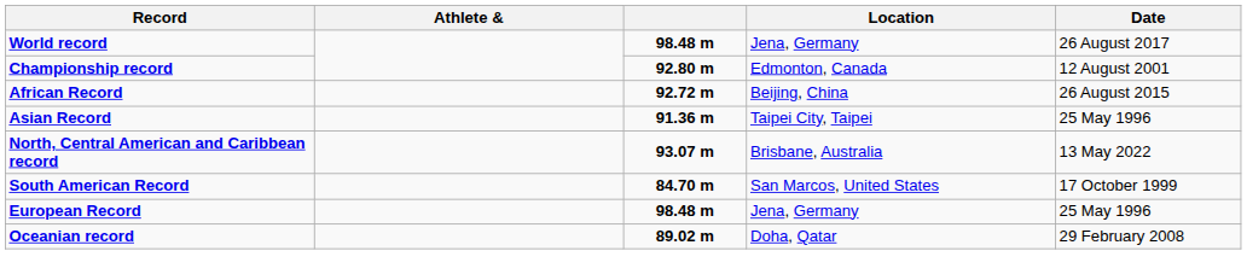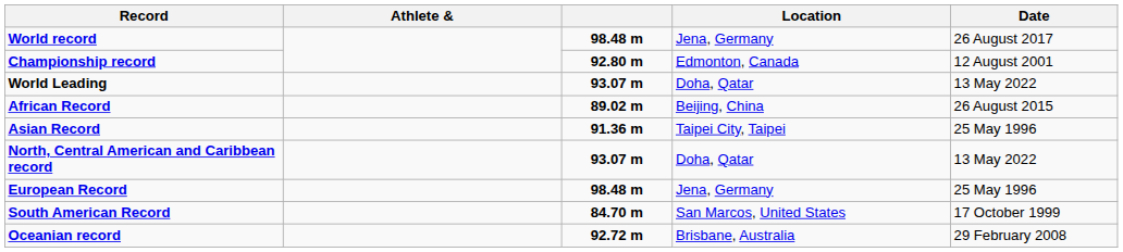+ row: World Leading | 93.07 m | Doha, Qatar | 13 May 2022
African Record | column 3: 92.72 m -> 89.02 m
North, Central American and Caribbean record | Location: Brisbane, Australia -> Doha, Qatar
rows swapped: South American Record <-> European Record
Oceanian record | column 3: 89.02 m -> 92.72 m
Oceanian record | Location: Doha, Qatar -> Brisbane, Australia
